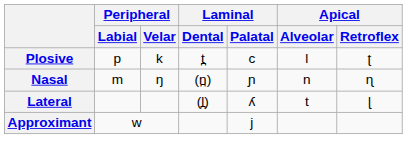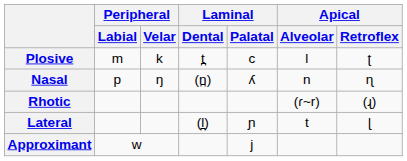Plosive | Peripheral / Labial: p -> m
Nasal | Peripheral / Labial: m -> p
Nasal | Laminal / Palatal: ɲ -> ʎ
+ row: Rhotic | (ɾ~r) | (ɻ)
Lateral | Laminal / Palatal: ʎ -> ɲ
